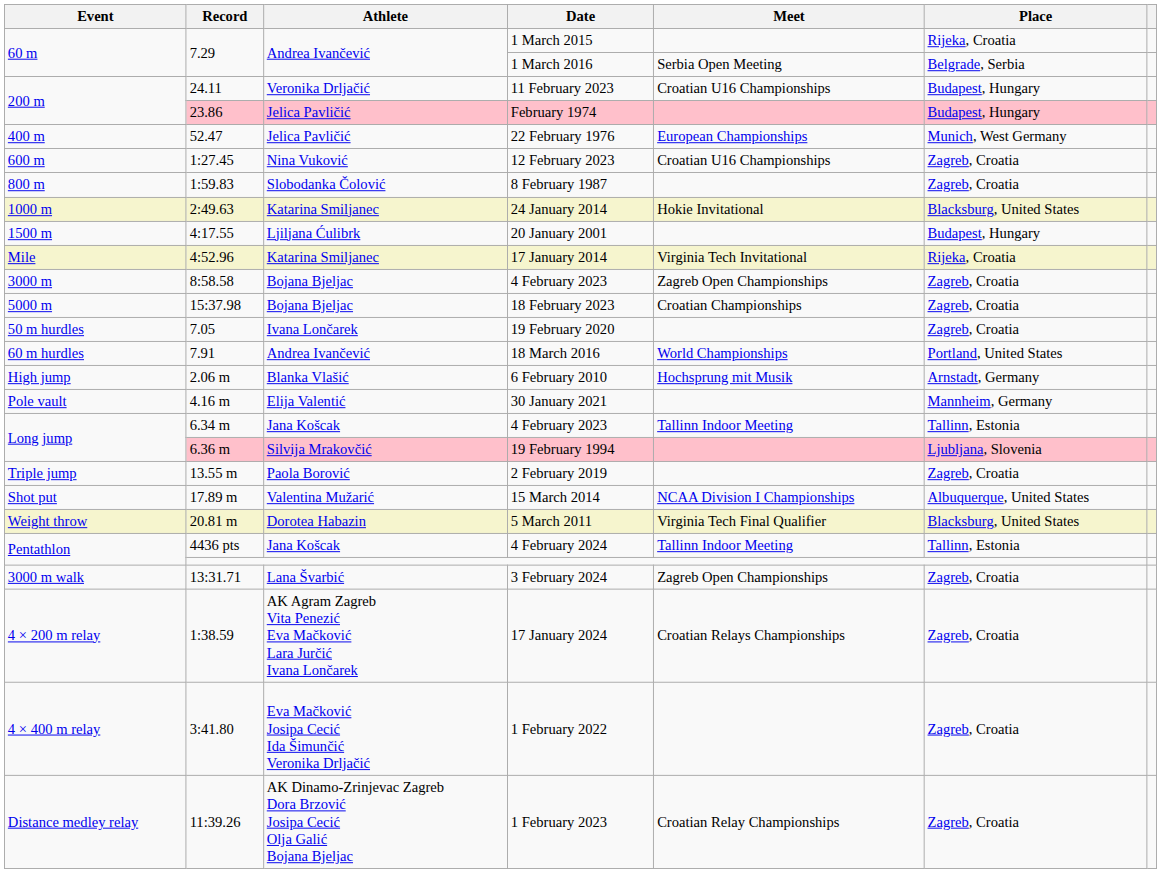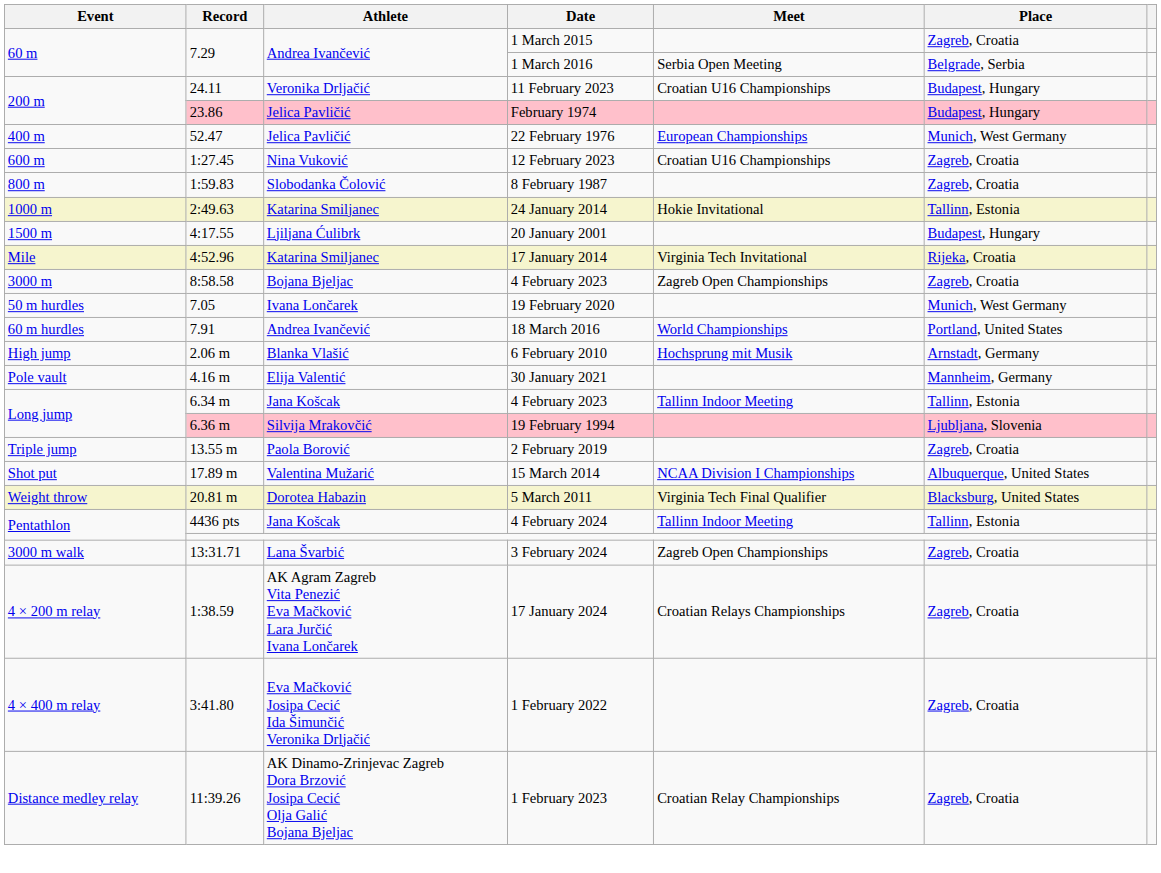1 March 2015 | Place: Rijeka, Croatia -> Zagreb, Croatia
24 January 2014 | Place: Blacksburg, United States -> Tallinn, Estonia
- row: 5000 m | 15:37.98 | Bojana Bjeljac | 18 February 2023 | Croatian Championships | Zagreb, Croatia
19 February 2020 | Place: Zagreb, Croatia -> Munich, West Germany
